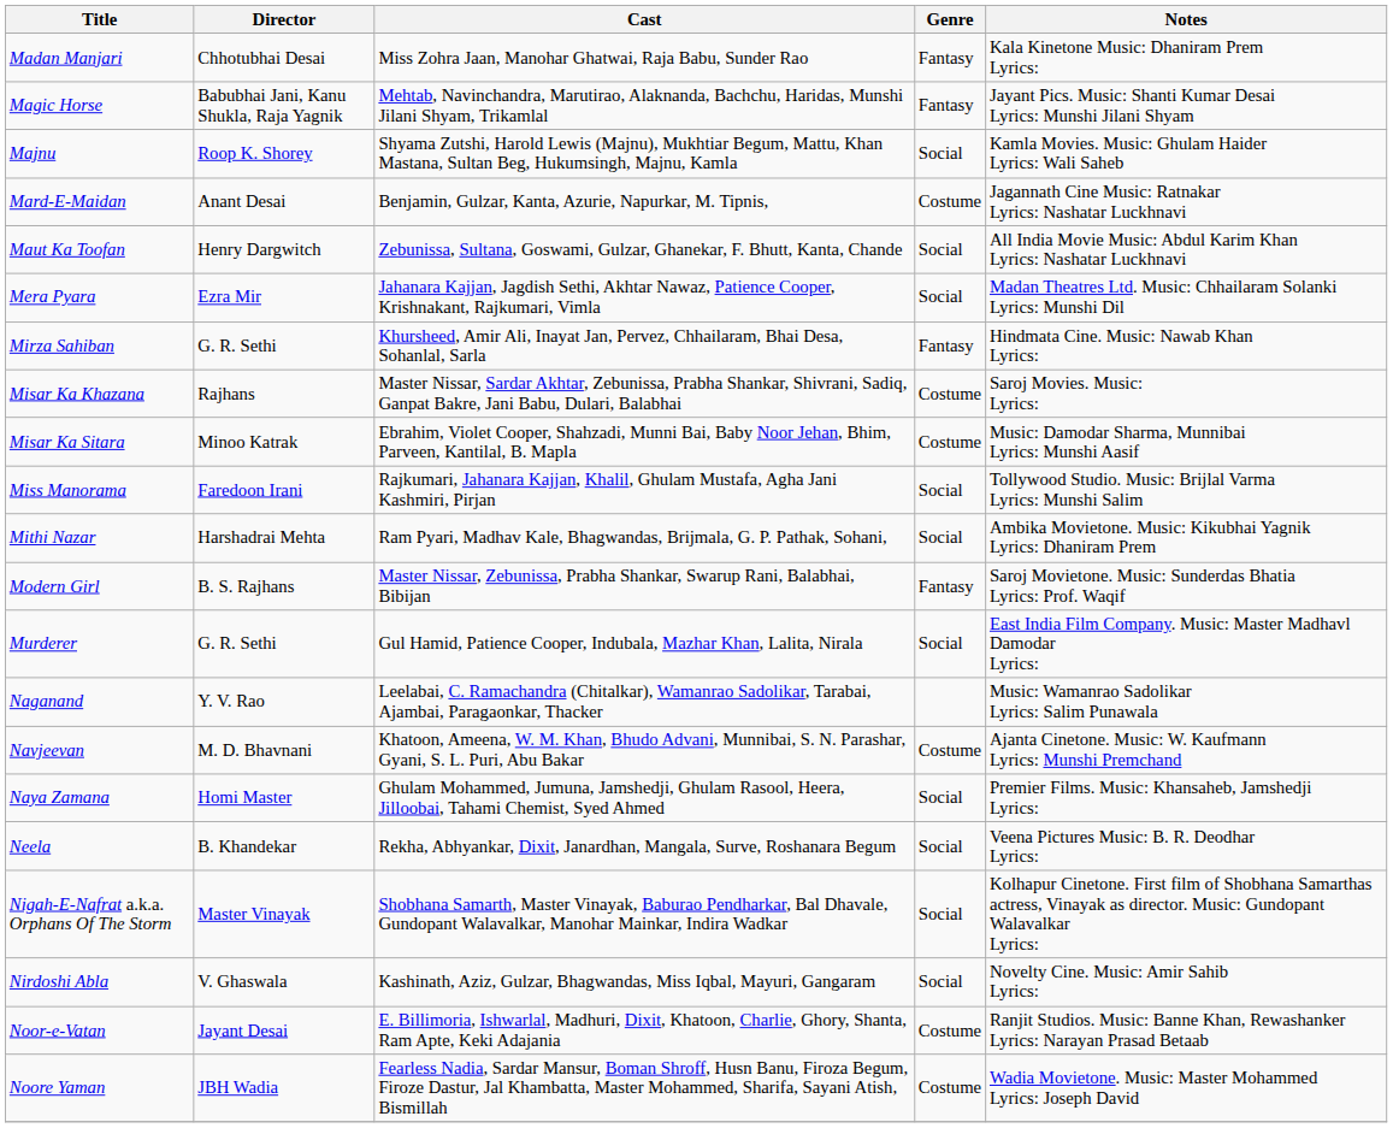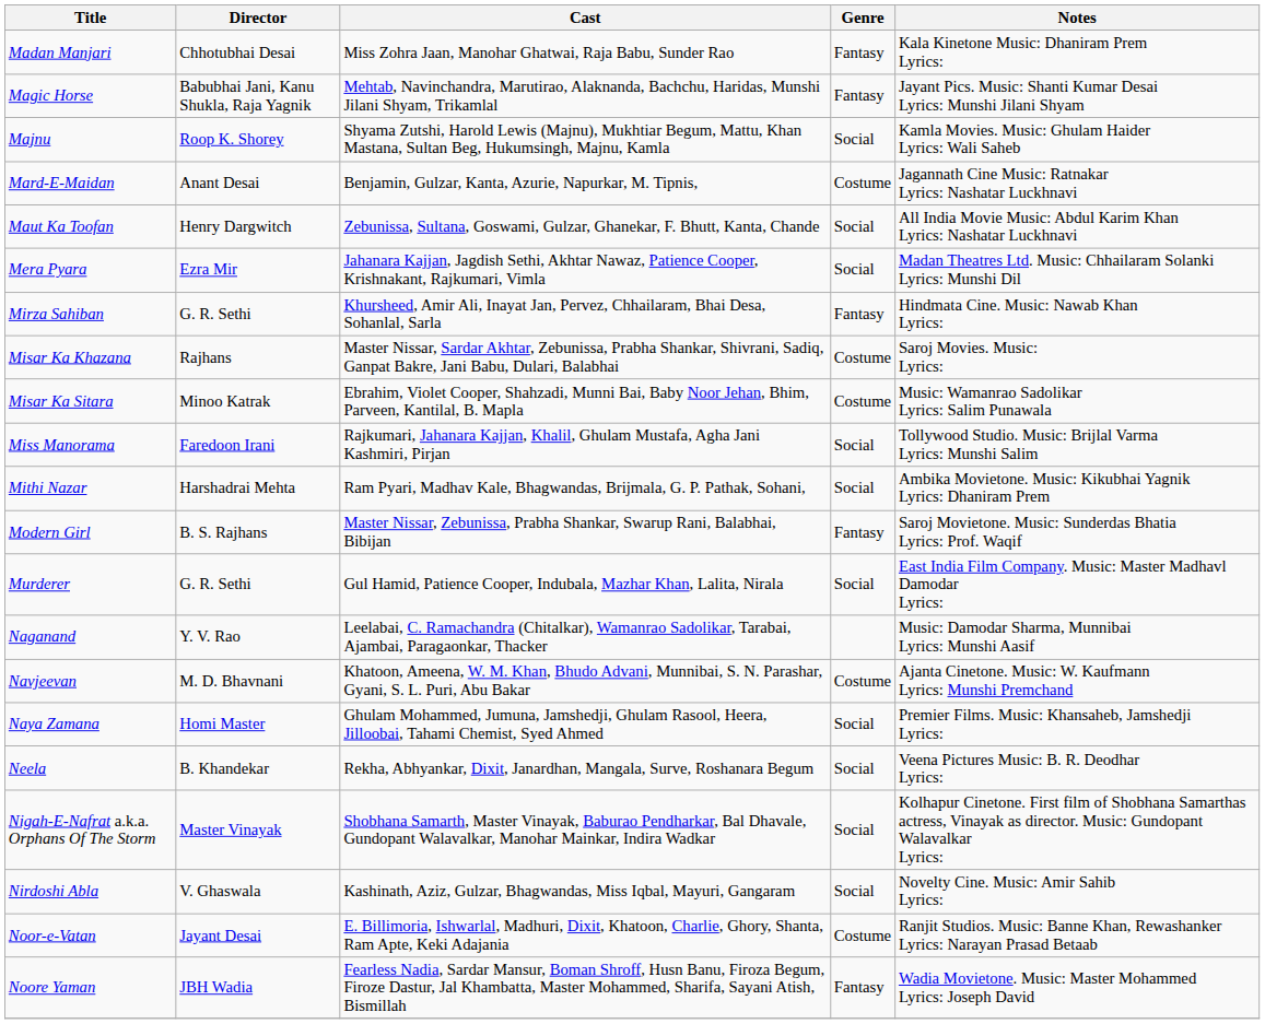Misar Ka Sitara | Notes: Music: Damodar Sharma, Munnibai Lyrics: Munshi Aasif -> Music: Wamanrao Sadolikar Lyrics: Salim Punawala
Naganand | Notes: Music: Wamanrao Sadolikar Lyrics: Salim Punawala -> Music: Damodar Sharma, Munnibai Lyrics: Munshi Aasif
Noore Yaman | Genre: Costume -> Fantasy
